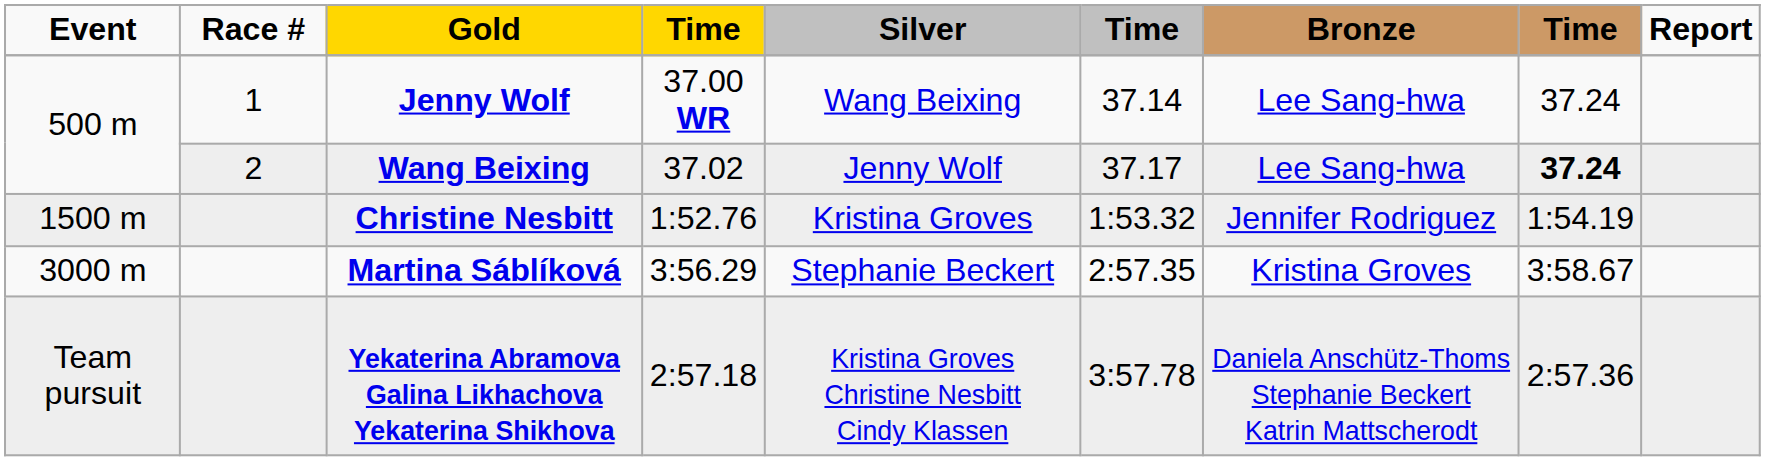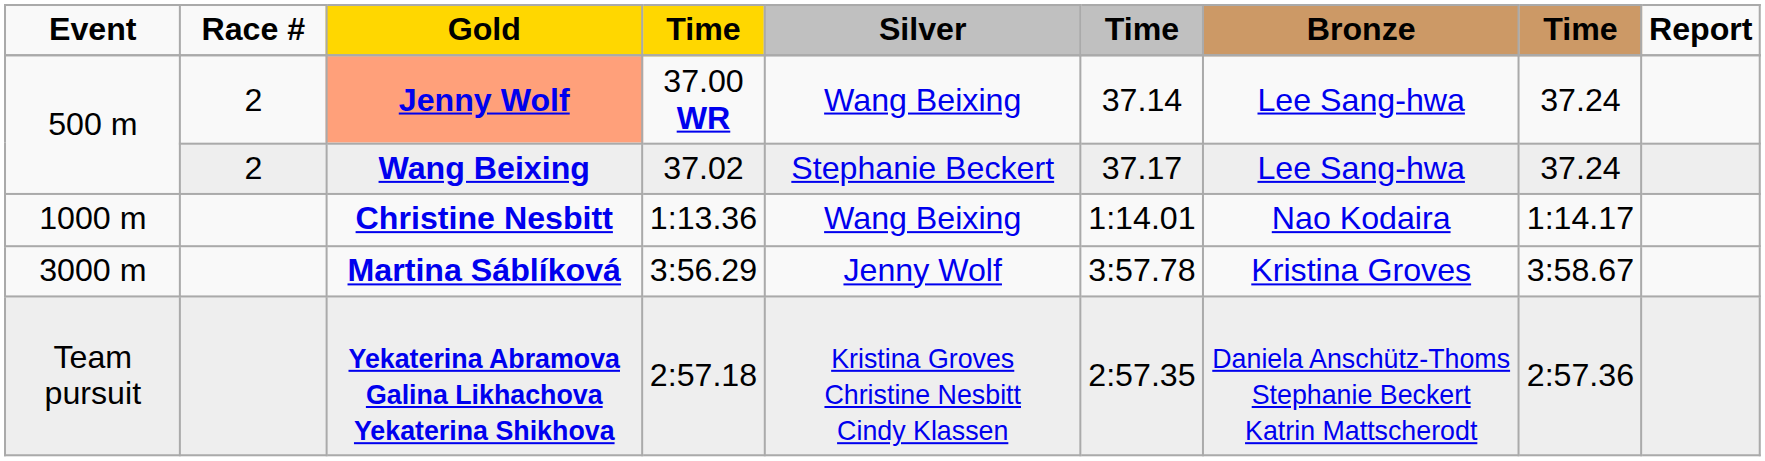37.00 WR | Race #: 1 -> 2
37.00 WR | Gold: no background -> lightsalmon background
37.02 | Silver: Jenny Wolf -> Stephanie Beckert
37.02 | column 8: bold -> normal
+ row: 1000 m | Christine Nesbitt | 1:13.36 | Wang Beixing | 1:14.01 | Nao Kodaira | 1:14.17
- row: 1500 m | Christine Nesbitt | 1:52.76 | Kristina Groves | 1:53.32 | Jennifer Rodriguez | 1:54.19
3:56.29 | Silver: Stephanie Beckert -> Jenny Wolf
3:56.29 | column 6: 2:57.35 -> 3:57.78
2:57.18 | column 6: 3:57.78 -> 2:57.35
